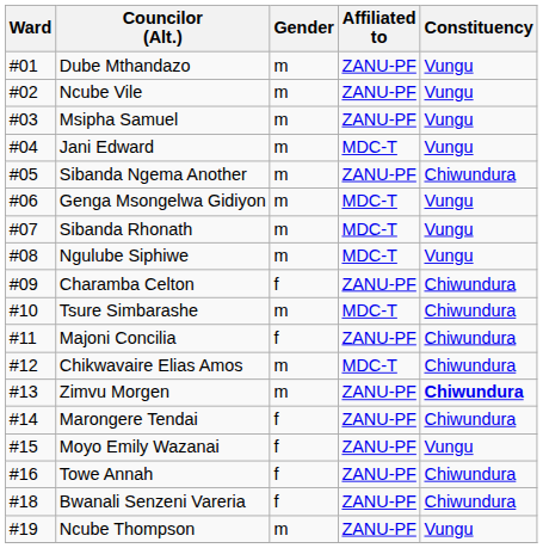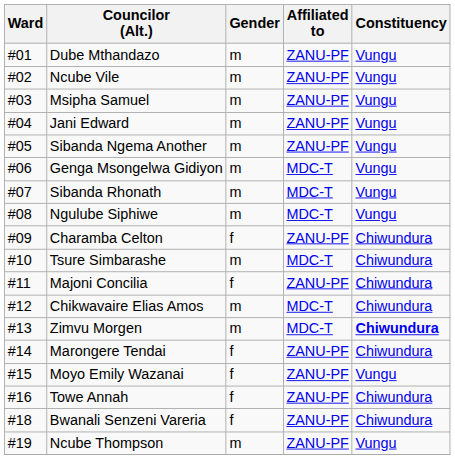Jani Edward | Affiliated to: MDC-T -> ZANU-PF
Sibanda Ngema Another | Constituency: Chiwundura -> Vungu
Zimvu Morgen | Affiliated to: ZANU-PF -> MDC-T
